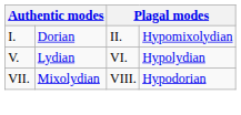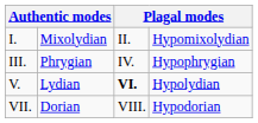I. | column 2: Dorian -> Mixolydian
+ row: III. | Phrygian | IV. | Hypophrygian
V. | column 3: normal -> bold
VII. | column 2: Mixolydian -> Dorian
